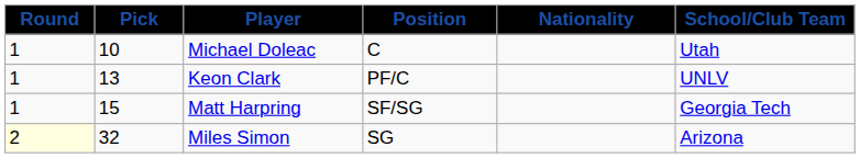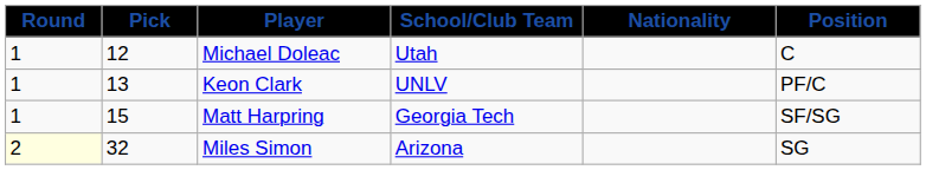columns swapped: Position <-> School/Club Team
Michael Doleac | Pick: 10 -> 12
